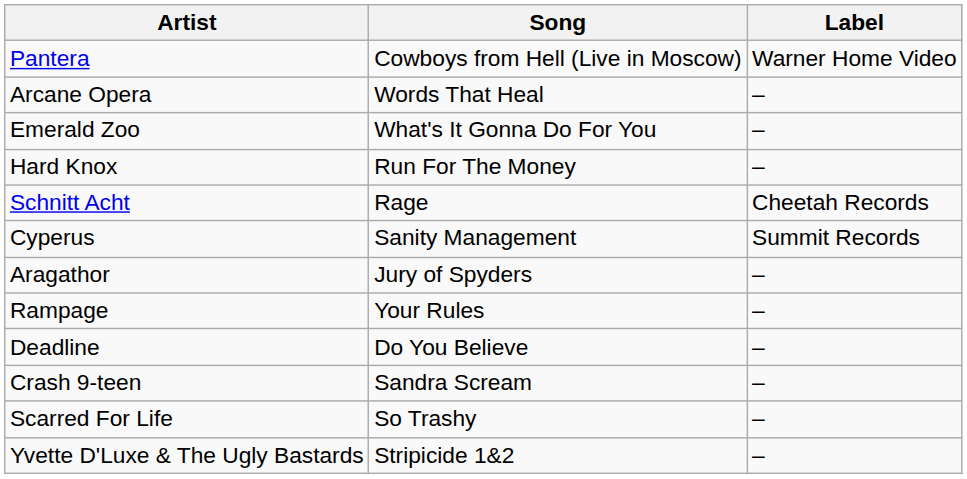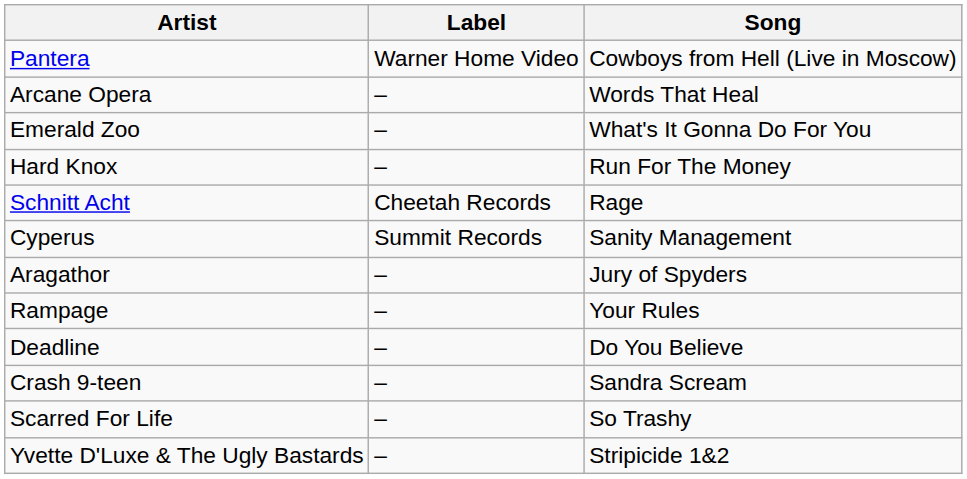columns swapped: Song <-> Label
